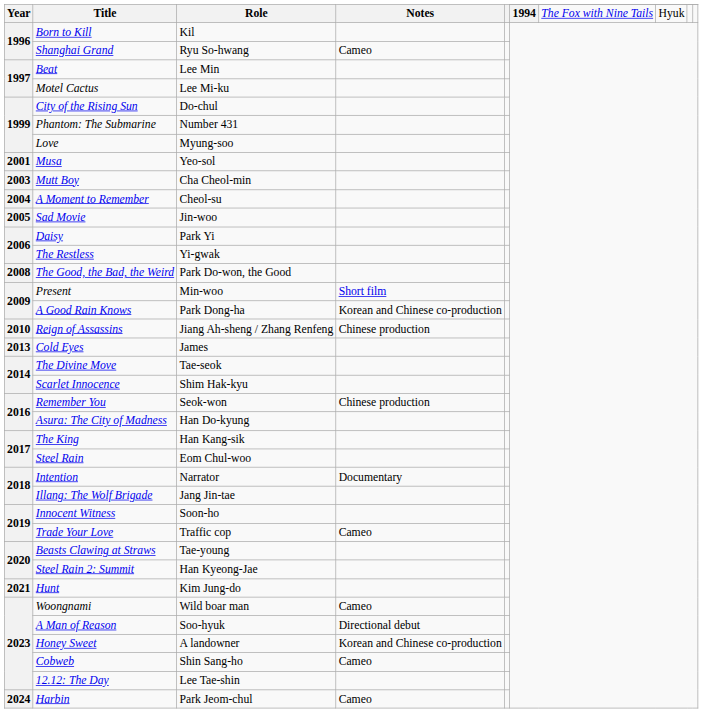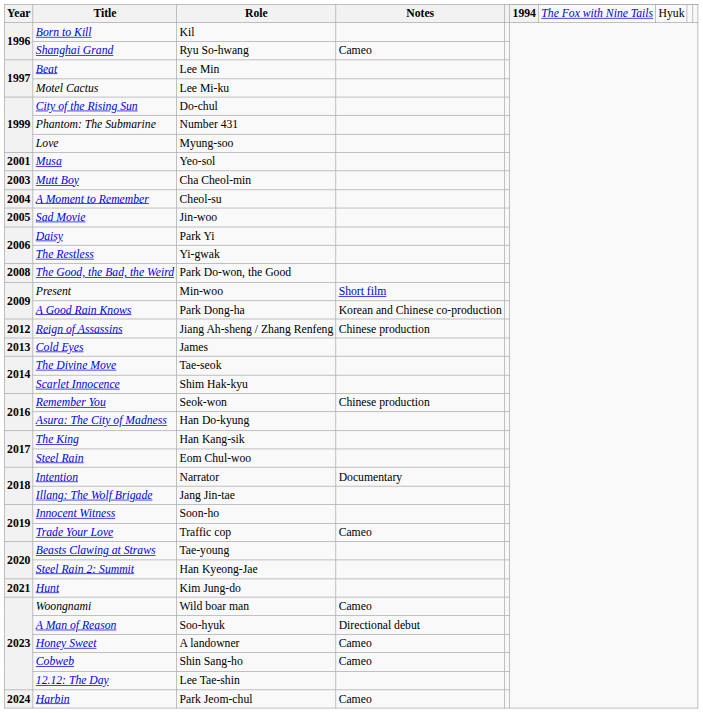Reign of Assassins | Year: 2010 -> 2012
Honey Sweet | Notes: Korean and Chinese co-production -> Cameo
